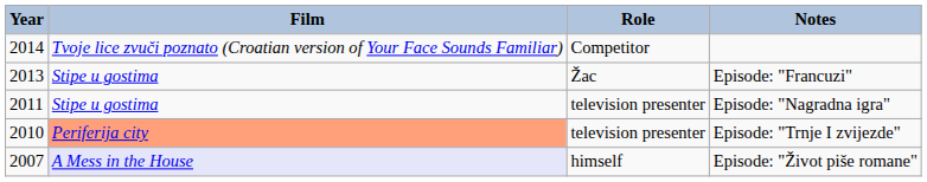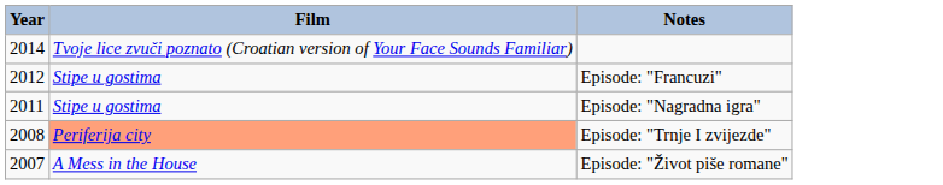- column: Role | Competitor | Žac | television presenter | television presenter | himself
Episode: "Francuzi" | Year: 2013 -> 2012
Episode: "Trnje I zvijezde" | Year: 2010 -> 2008
Episode: "Život piše romane" | Film: lavender background -> no background
